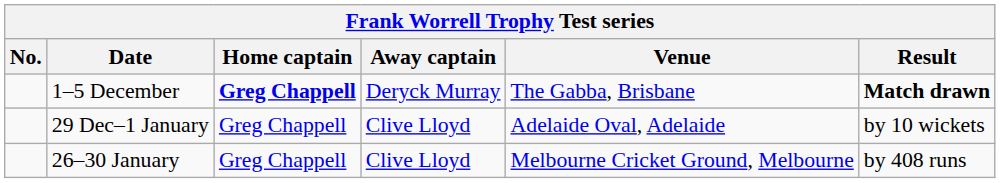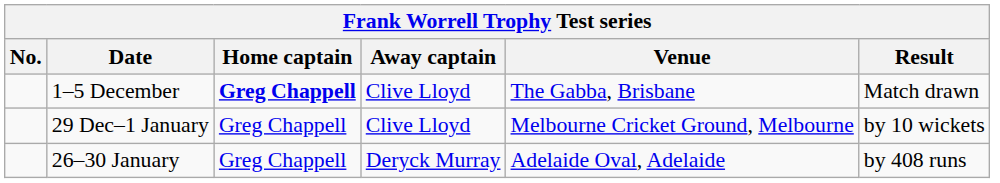1–5 December | Away captain: Deryck Murray -> Clive Lloyd
1–5 December | Result: bold -> normal
29 Dec–1 January | Venue: Adelaide Oval, Adelaide -> Melbourne Cricket Ground, Melbourne
26–30 January | Away captain: Clive Lloyd -> Deryck Murray
26–30 January | Venue: Melbourne Cricket Ground, Melbourne -> Adelaide Oval, Adelaide
